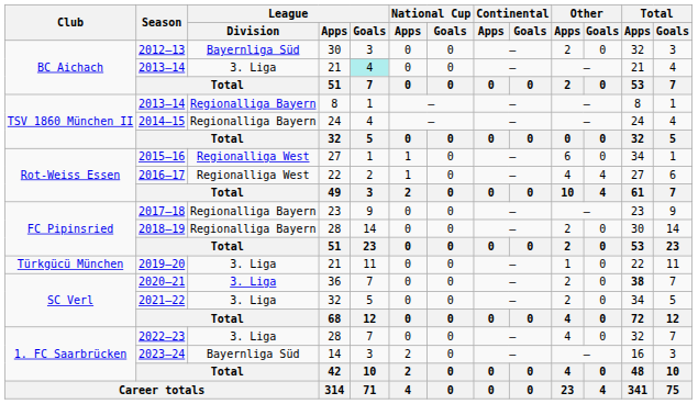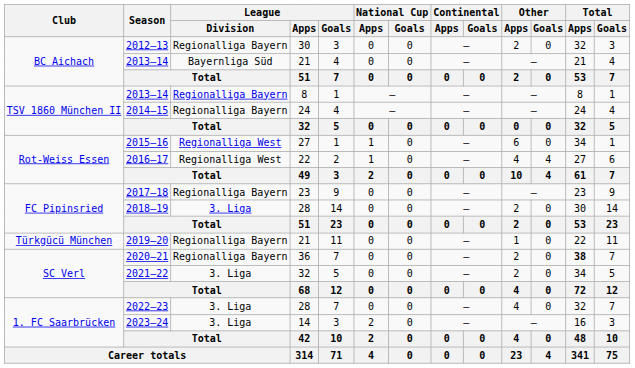2012–13 | League / Division: Bayernliga Süd -> Regionalliga Bayern
2013–14 / 21 | League / Division: 3. Liga -> Bayernliga Süd
2013–14 / 21 | League / Goals: paleturquoise background -> no background
2018–19 | League / Division: Regionalliga Bayern -> 3. Liga
2019–20 | League / Division: 3. Liga -> Regionalliga Bayern
2020–21 | League / Division: 3. Liga -> Regionalliga Bayern
2023–24 | League / Division: Bayernliga Süd -> 3. Liga
